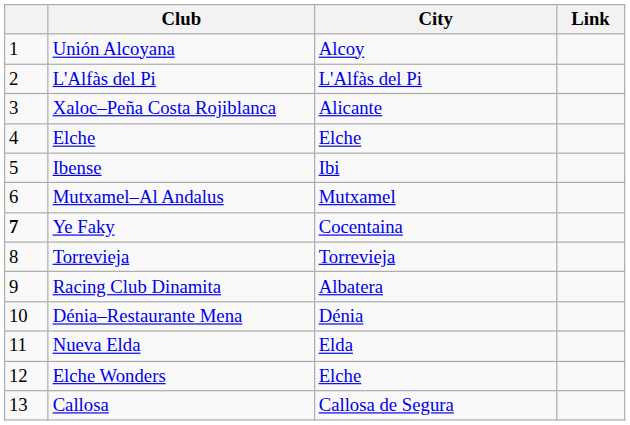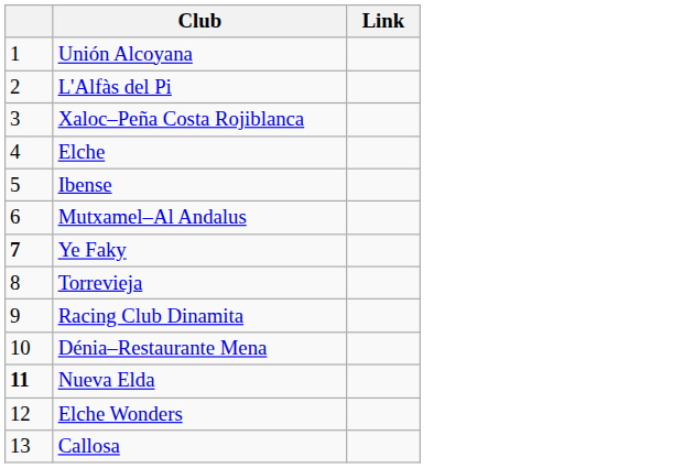- column: City | Alcoy | L'Alfàs del Pi | Alicante | Elche | Ibi | Mutxamel | Cocentaina | Torrevieja | Albatera | Dénia | Elda | Elche | Callosa de Segura
Nueva Elda | column 1: normal -> bold
